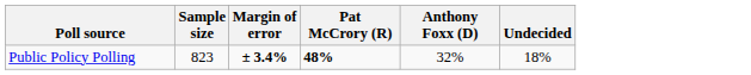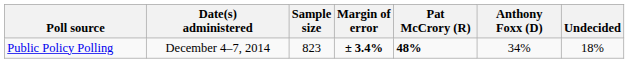+ column: Date(s) administered | December 4–7, 2014
Public Policy Polling | Anthony Foxx (D): 32% -> 34%
